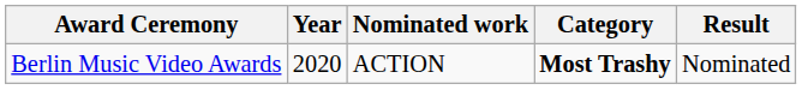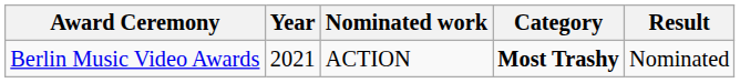Berlin Music Video Awards | Year: 2020 -> 2021
